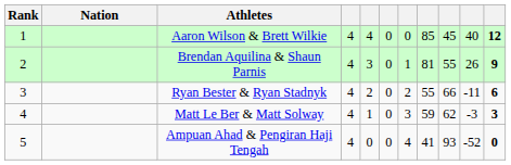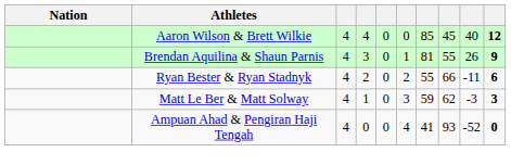- column: Rank | 1 | 2 | 3 | 4 | 5
